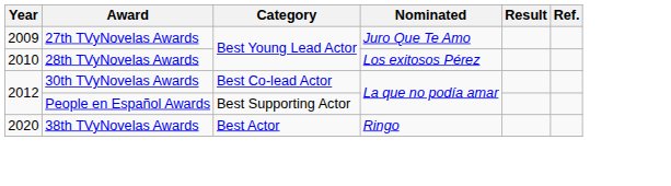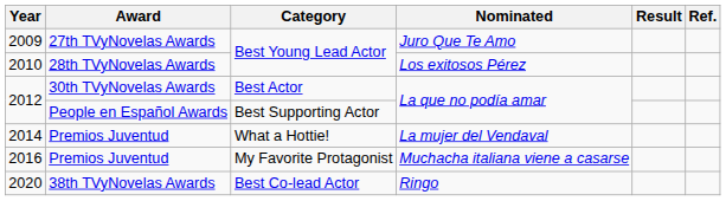2012 / 30th TVyNovelas Awards | Category: Best Co-lead Actor -> Best Actor
+ row: 2014 | Premios Juventud | What a Hottie! | La mujer del Vendaval
+ row: 2016 | Premios Juventud | My Favorite Protagonist | Muchacha italiana viene a casarse
2020 | Category: Best Actor -> Best Co-lead Actor
